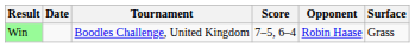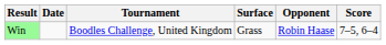columns swapped: Surface <-> Score
